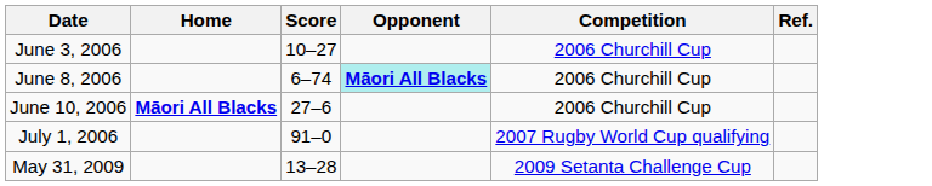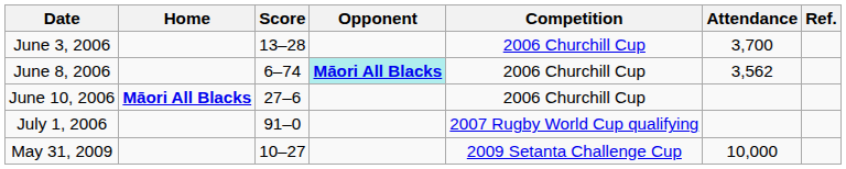+ column: Attendance | 3,700 | 3,562 | 10,000
June 3, 2006 | Score: 10–27 -> 13–28
May 31, 2009 | Score: 13–28 -> 10–27
